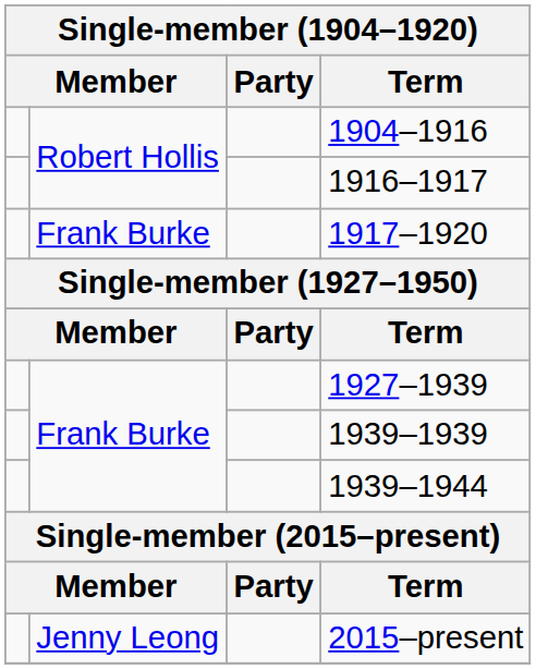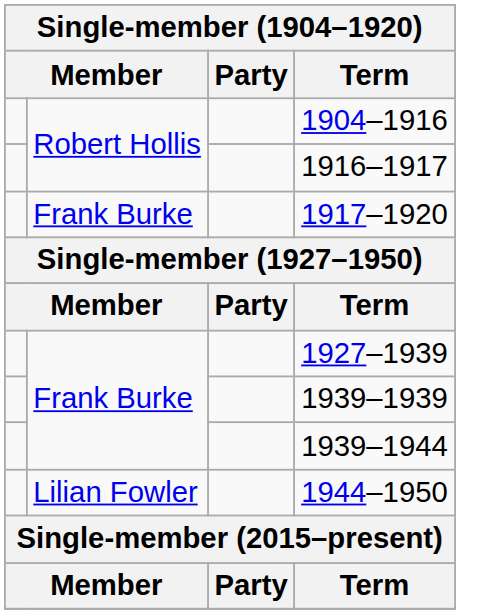+ row: Lilian Fowler | 1944–1950
- row: Jenny Leong | 2015–present
